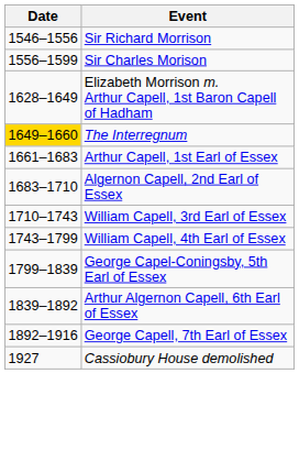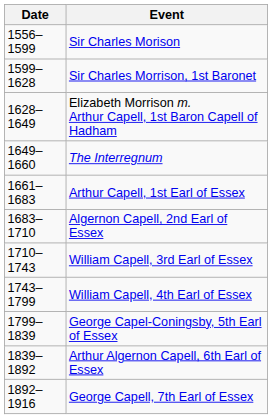- row: 1546–1556 | Sir Richard Morrison
+ row: 1599–1628 | Sir Charles Morrison, 1st Baronet
The Interregnum | Date: gold background -> no background
- row: 1927 | Cassiobury House demolished
